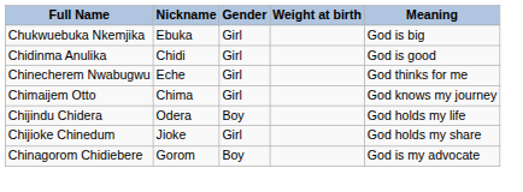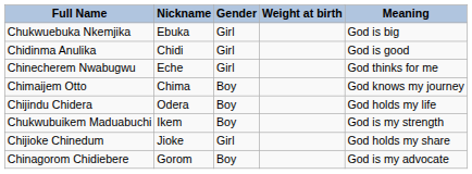Chimaijem Otto | Gender: Girl -> Boy
+ row: Chukwubuikem Maduabuchi | Ikem | Boy | God is my strength
